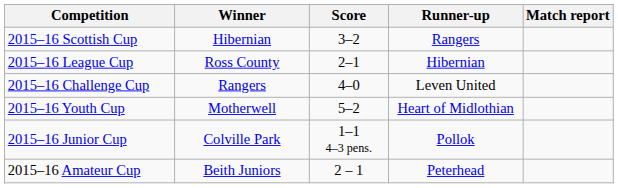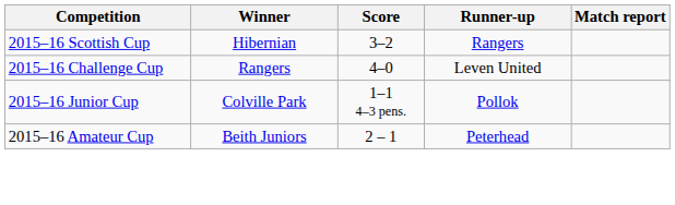- row: 2015–16 League Cup | Ross County | 2–1 | Hibernian
- row: 2015–16 Youth Cup | Motherwell | 5–2 | Heart of Midlothian
